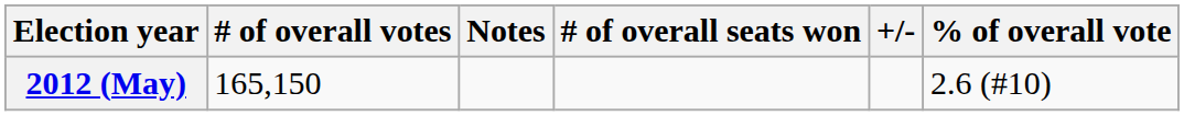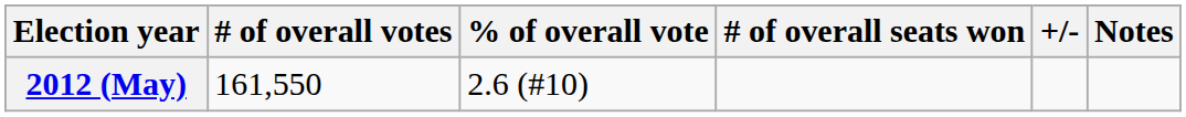columns swapped: % of overall vote <-> Notes
2012 (May) | # of overall votes: 165,150 -> 161,550
